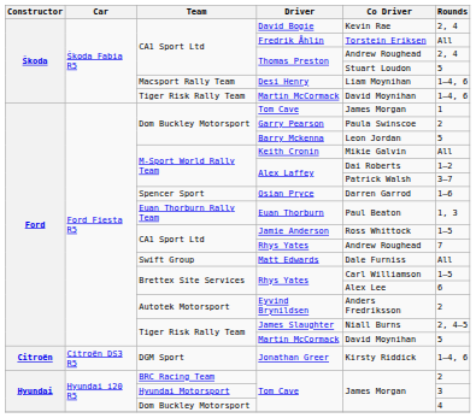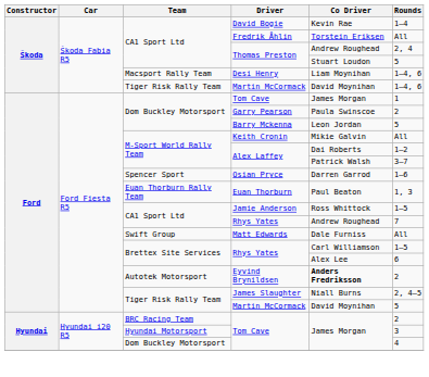David Bogie | Rounds: 2, 4 -> 1–4
Eyvind Brynildsen | Co Driver: normal -> bold
- row: Citroën | Citroën DS3 R5 | DGM Sport | Jonathan Greer | Kirsty Riddick | 1–4, 6
